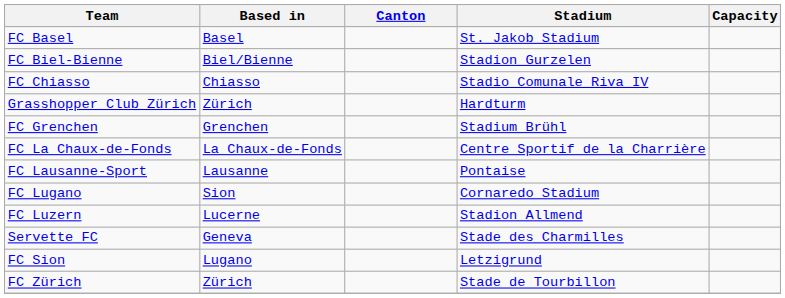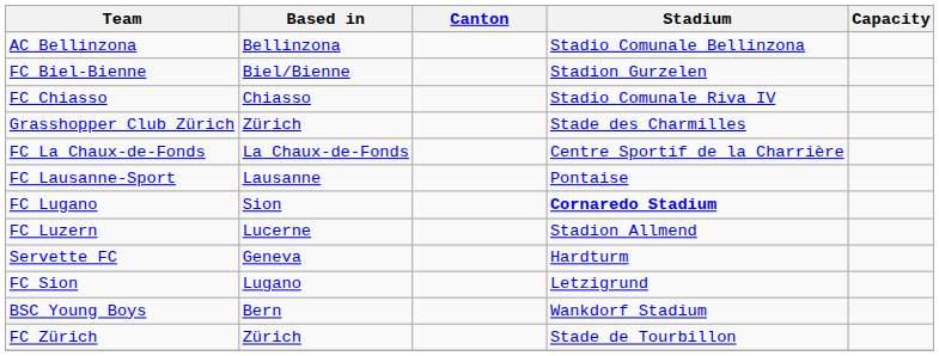- row: FC Basel | Basel | St. Jakob Stadium
+ row: AC Bellinzona | Bellinzona | Stadio Comunale Bellinzona
Grasshopper Club Zürich | Stadium: Hardturm -> Stade des Charmilles
- row: FC Grenchen | Grenchen | Stadium Brühl
FC Lugano | Stadium: normal -> bold
Servette FC | Stadium: Stade des Charmilles -> Hardturm
+ row: BSC Young Boys | Bern | Wankdorf Stadium
